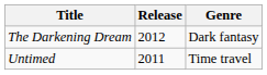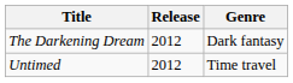Untimed | Release: 2011 -> 2012
